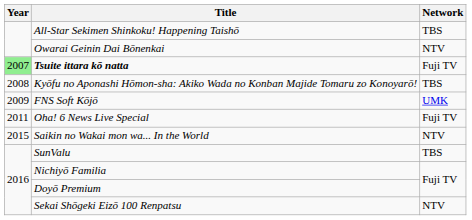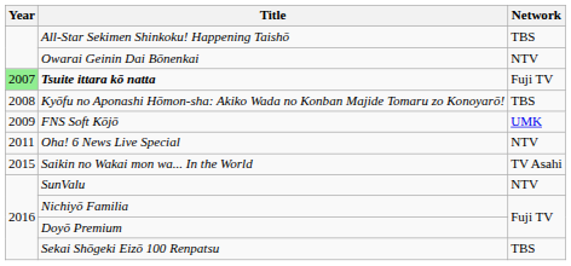Oha! 6 News Live Special | Network: Fuji TV -> NTV
Saikin no Wakai mon wa... In the World | Network: NTV -> TV Asahi
SunValu | Network: TBS -> NTV
Sekai Shōgeki Eizō 100 Renpatsu | Network: NTV -> TBS
